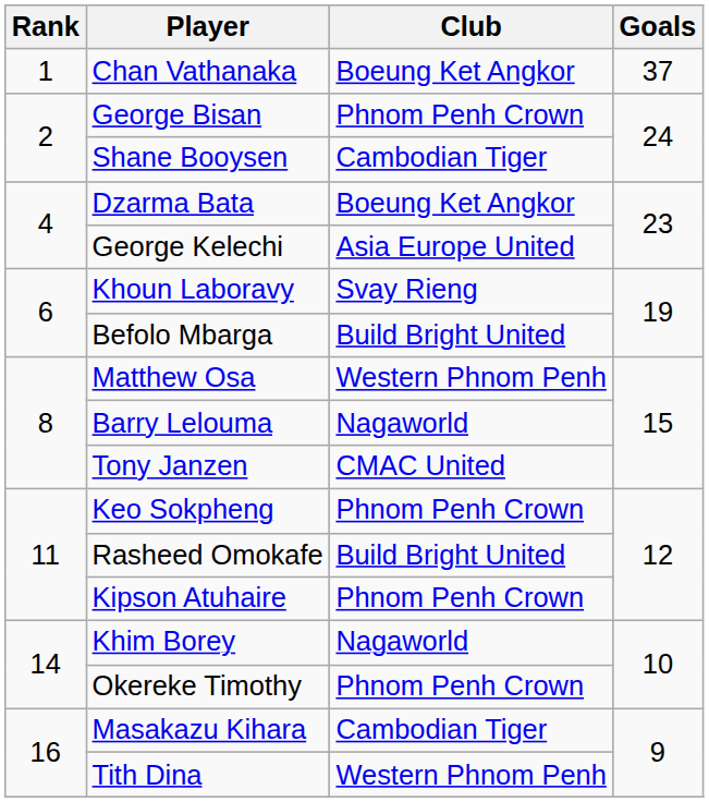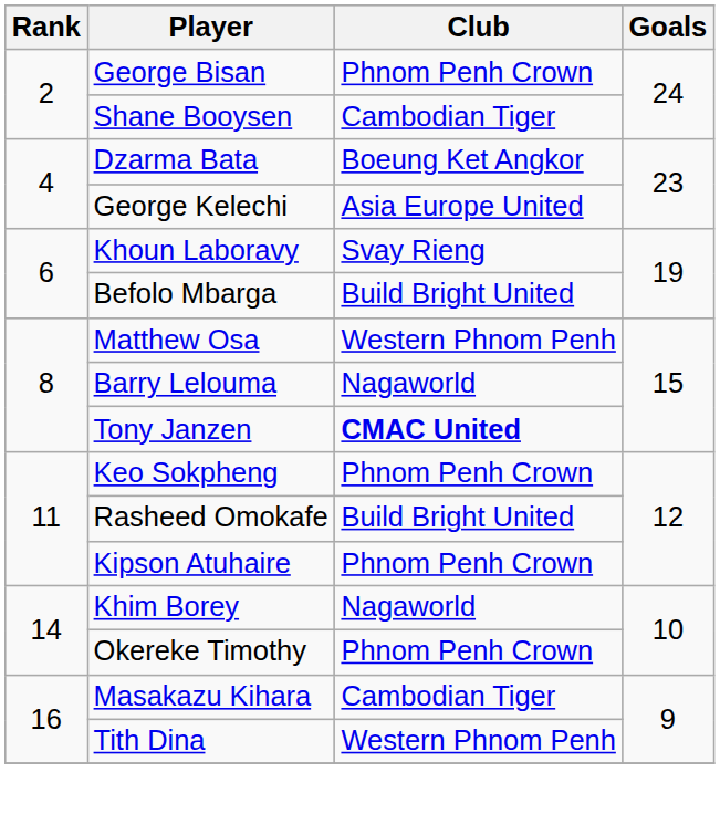- row: 1 | Chan Vathanaka | Boeung Ket Angkor | 37
Tony Janzen | Club: normal -> bold
